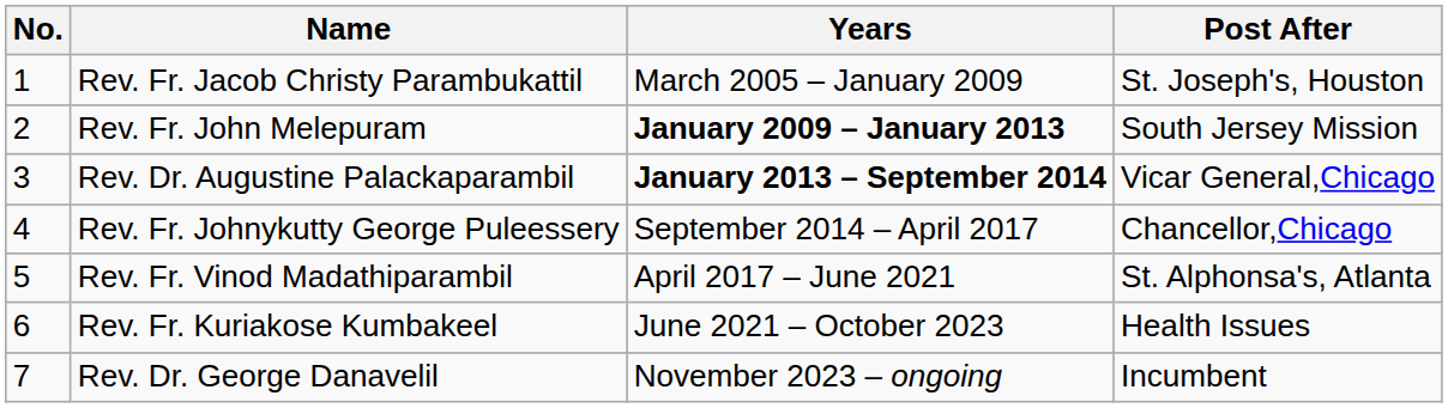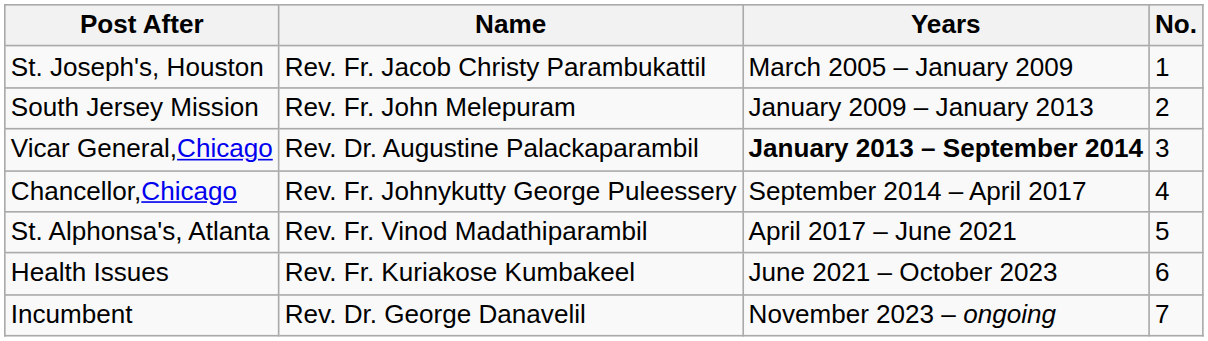columns swapped: No. <-> Post After
Rev. Fr. John Melepuram | Years: bold -> normal
